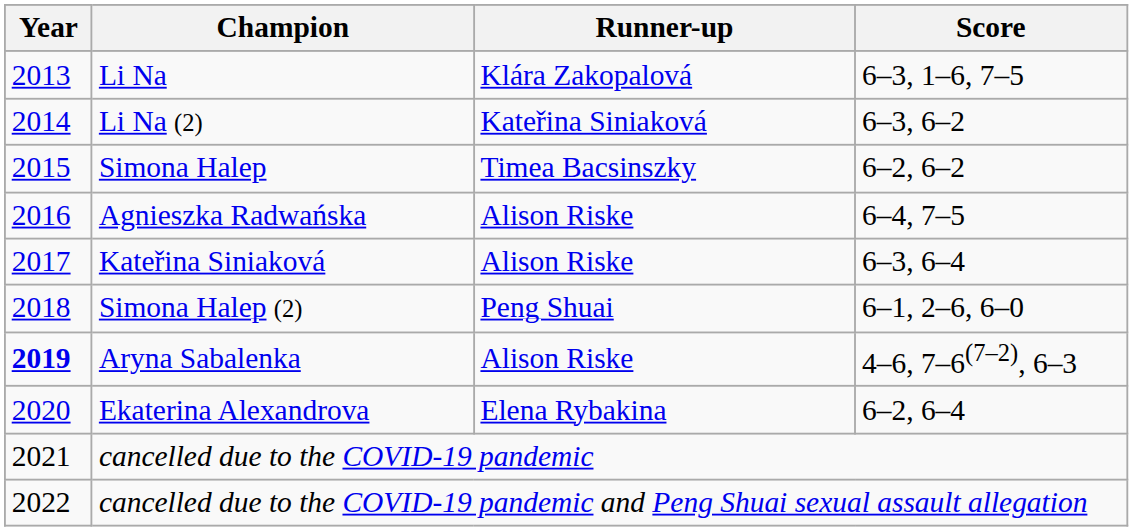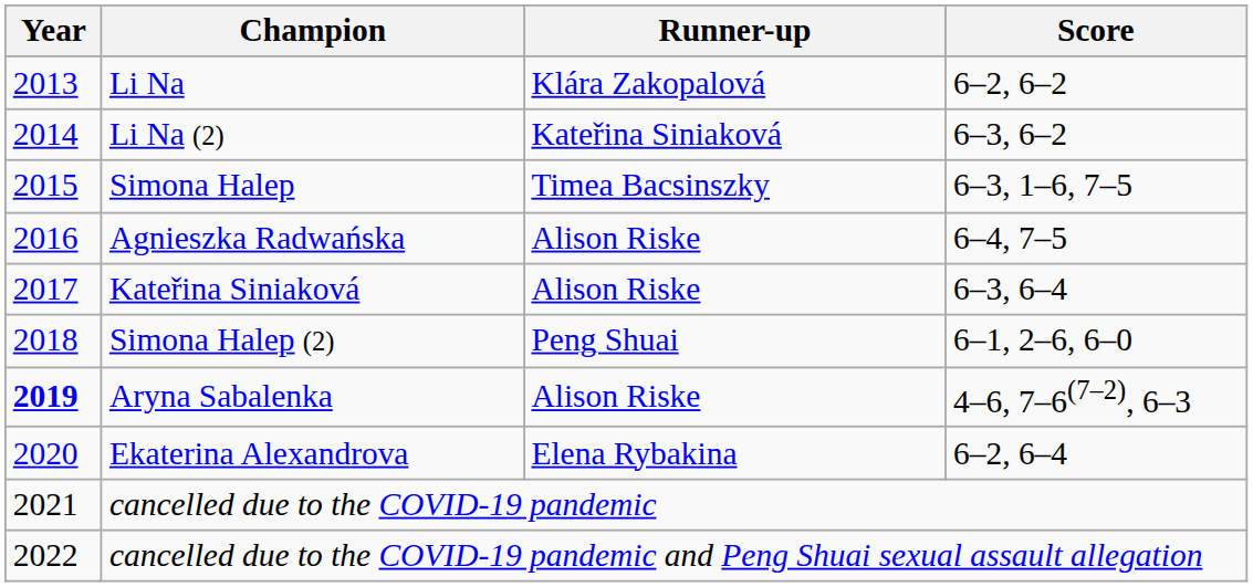Li Na | Score: 6–3, 1–6, 7–5 -> 6–2, 6–2
Simona Halep | Score: 6–2, 6–2 -> 6–3, 1–6, 7–5
